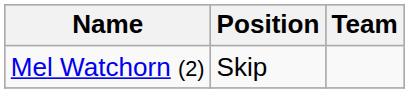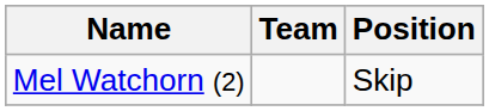columns swapped: Team <-> Position
